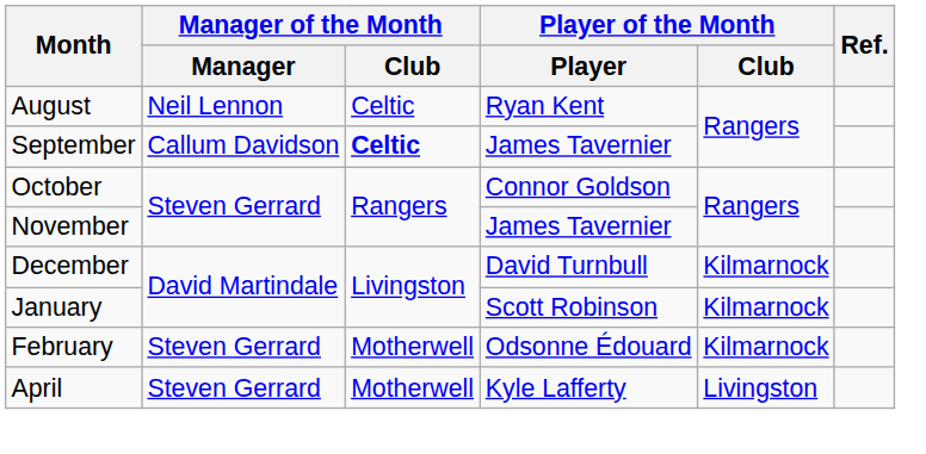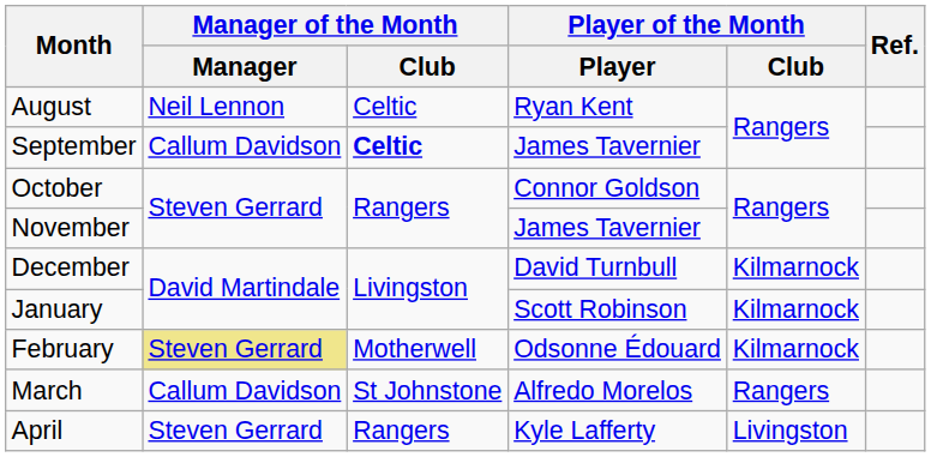February | Manager of the Month / Manager: no background -> khaki background
+ row: March | Callum Davidson | St Johnstone | Alfredo Morelos | Rangers
April | Manager of the Month / Club: Motherwell -> Rangers
